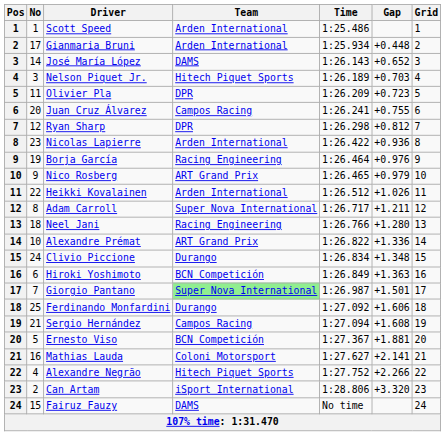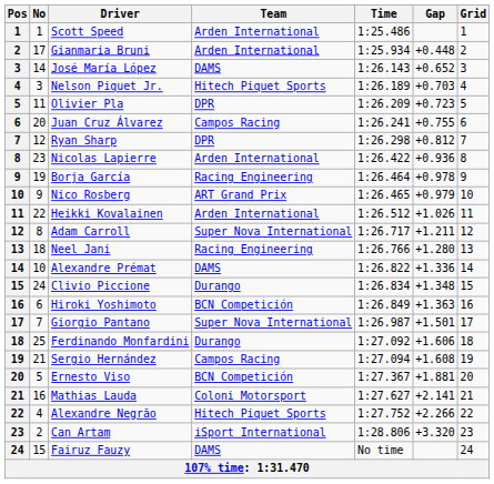Borja García | Gap: +0.976 -> +0.978
Alexandre Prémat | Team: ART Grand Prix -> DAMS
Giorgio Pantano | Team: lightgreen background -> no background
